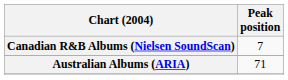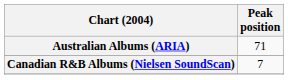rows swapped: Australian Albums (ARIA) <-> Canadian R&B Albums (Nielsen SoundScan)
